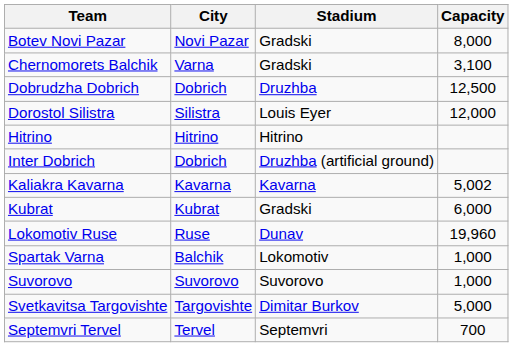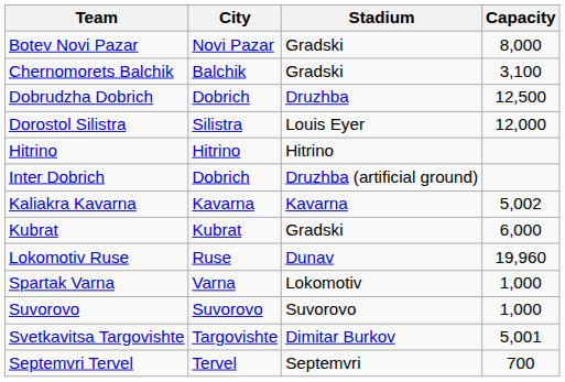Chernomorets Balchik | City: Varna -> Balchik
Spartak Varna | City: Balchik -> Varna
Svetkavitsa Targovishte | Capacity: 5,000 -> 5,001
